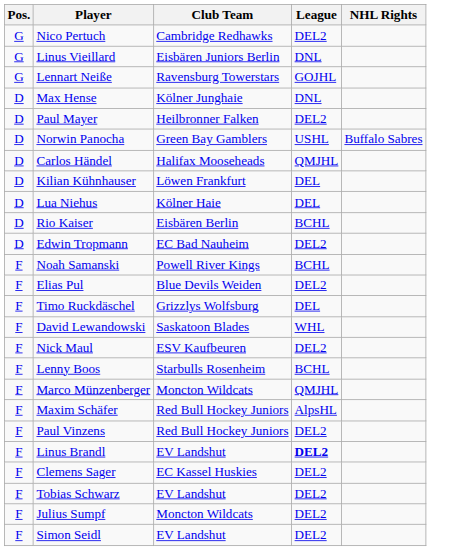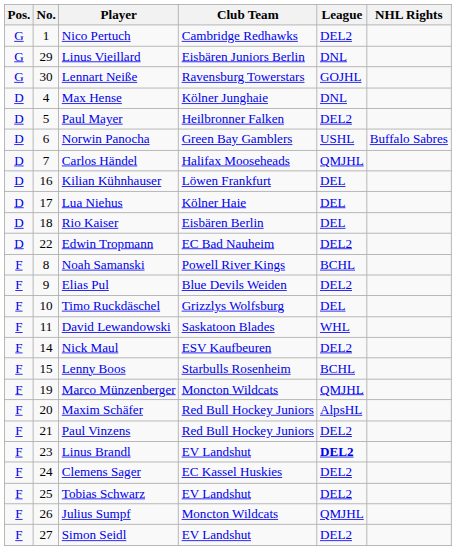+ column: No. | 1 | 29 | 30 | 4 | 5 | 6 | 7 | 16 | 17 | 18 | 22 | 8 | 9 | 10 | 11 | 14 | 15 | 19 | 20 | 21 | 23 | 24 | 25 | 26 | 27
Rio Kaiser | League: BCHL -> DEL
Julius Sumpf | League: DEL2 -> QMJHL
